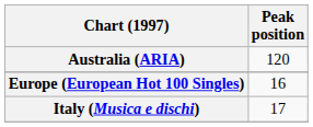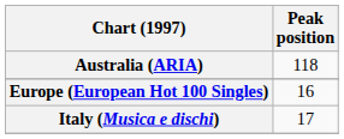Australia (ARIA) | Peak position: 120 -> 118
